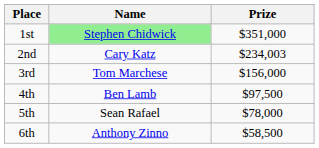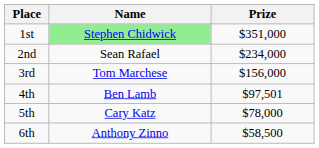2nd | Name: Cary Katz -> Sean Rafael
2nd | Prize: $234,003 -> $234,000
4th | Prize: $97,500 -> $97,501
5th | Name: Sean Rafael -> Cary Katz
